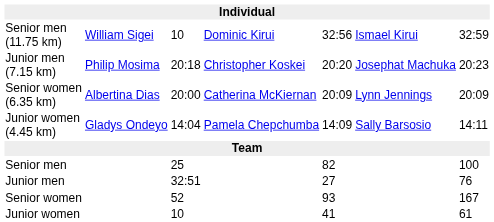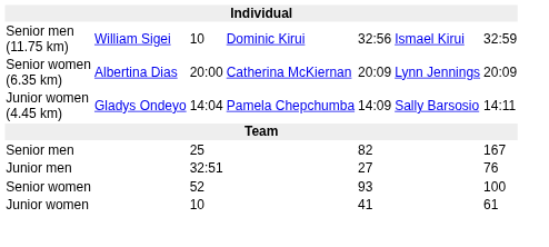- row: Junior men (7.15 km) | Philip Mosima | 20:18 | Christopher Koskei | 20:20 | Josephat Machuka | 20:23
Senior men | column 7: 100 -> 167
Senior women | column 7: 167 -> 100
